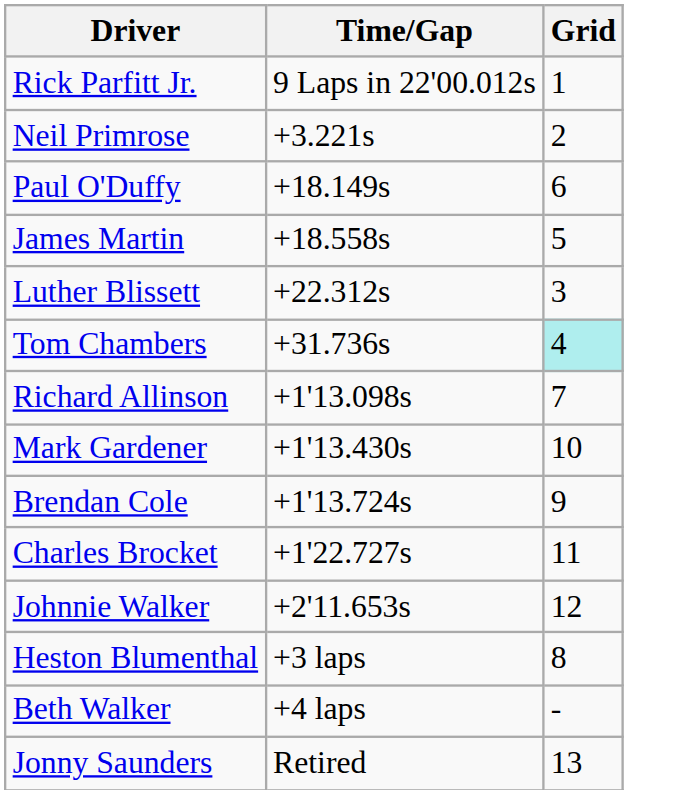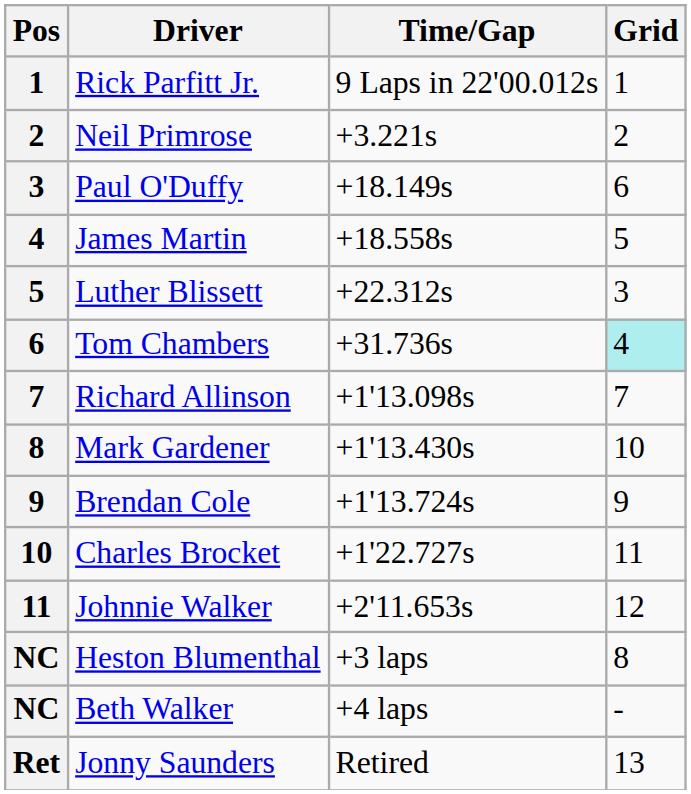+ column: Pos | 1 | 2 | 3 | 4 | 5 | 6 | 7 | 8 | 9 | 10 | 11 | NC | NC | Ret
